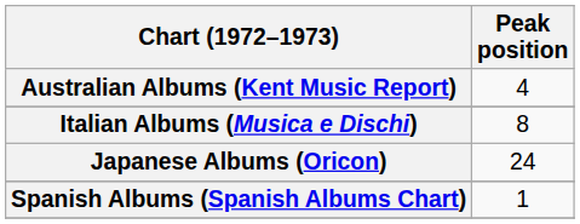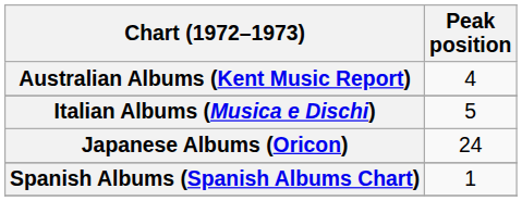Italian Albums (Musica e Dischi) | Peak position: 8 -> 5
